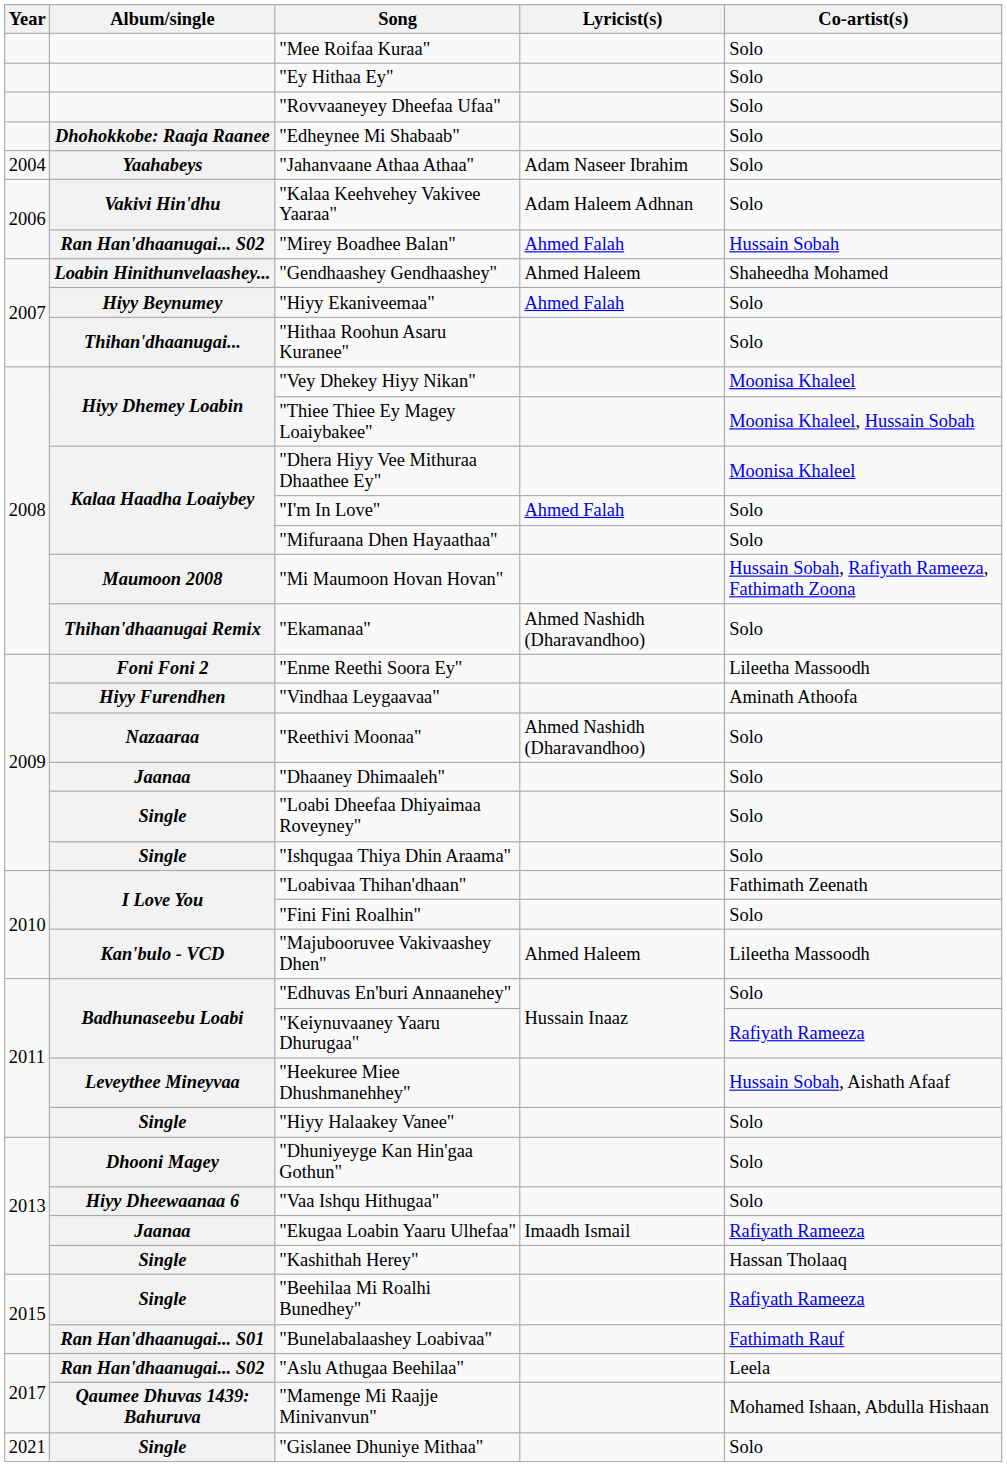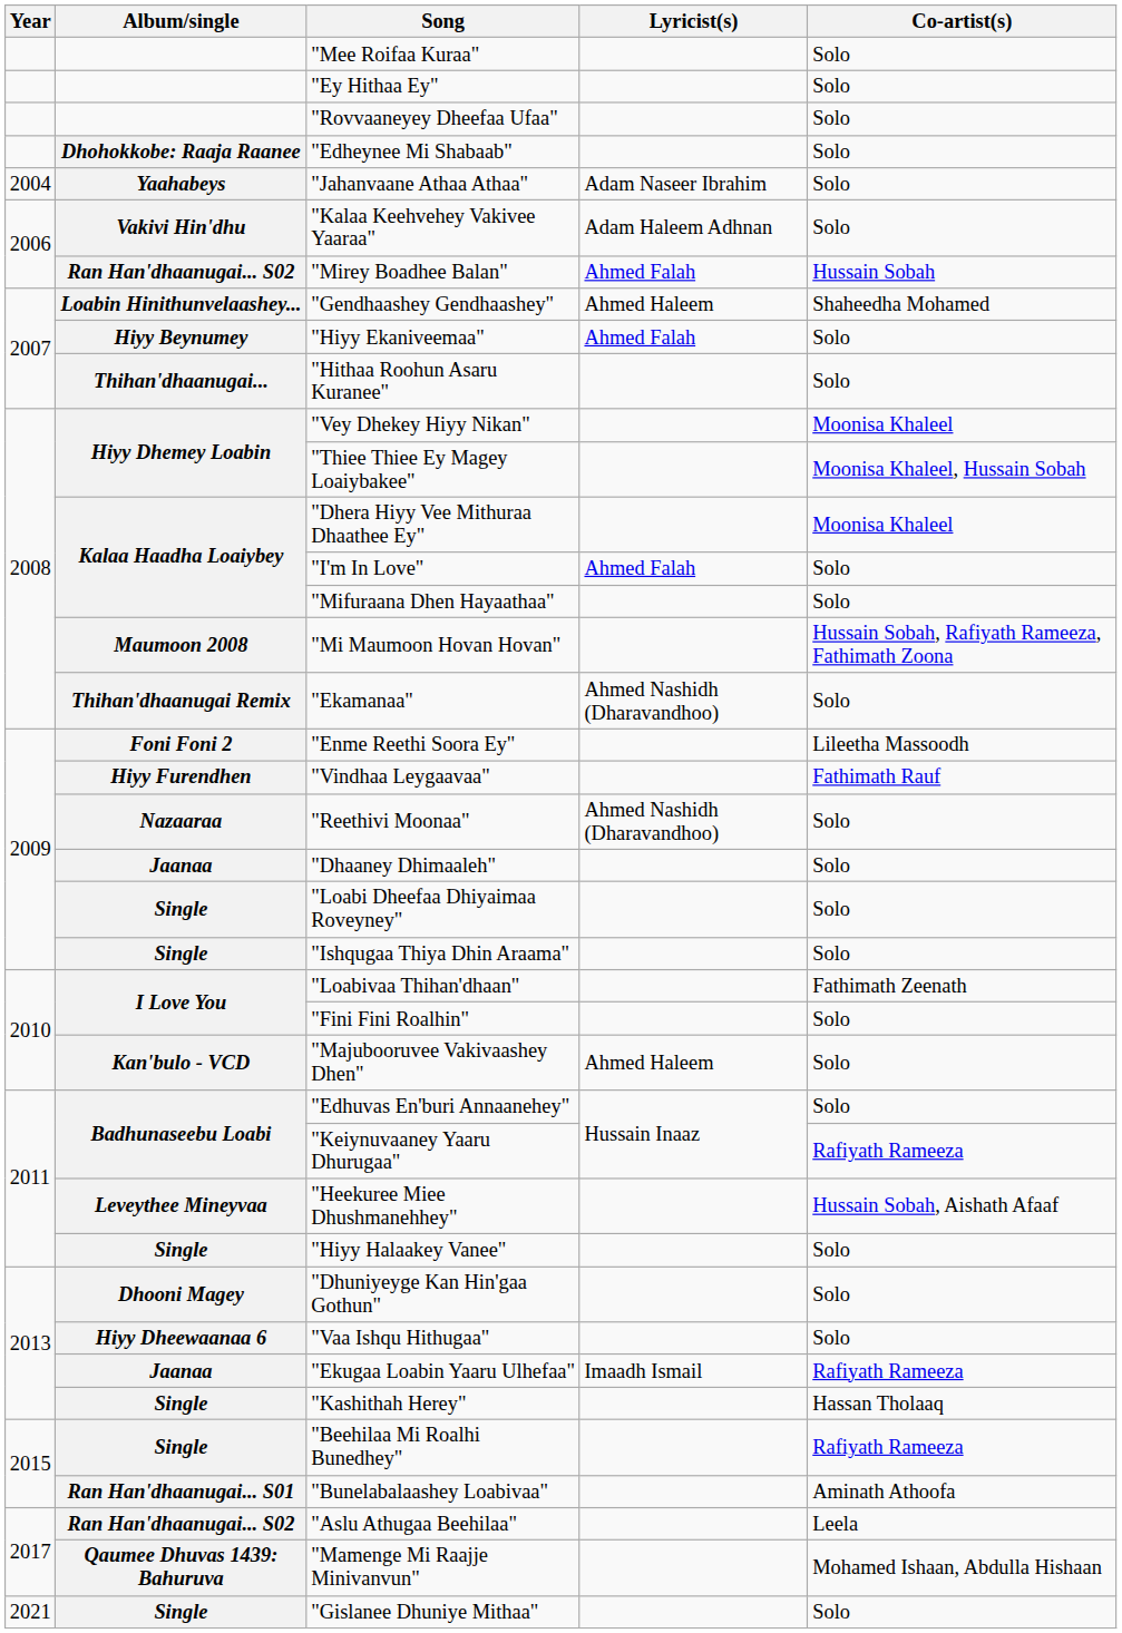"Vindhaa Leygaavaa" | Co-artist(s): Aminath Athoofa -> Fathimath Rauf
"Majubooruvee Vakivaashey Dhen" | Co-artist(s): Lileetha Massoodh -> Solo
"Bunelabalaashey Loabivaa" | Co-artist(s): Fathimath Rauf -> Aminath Athoofa
